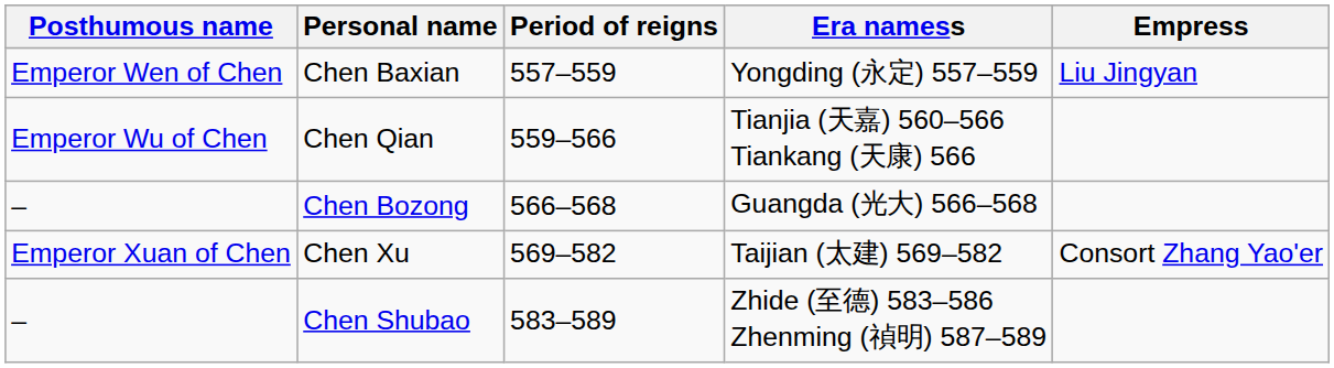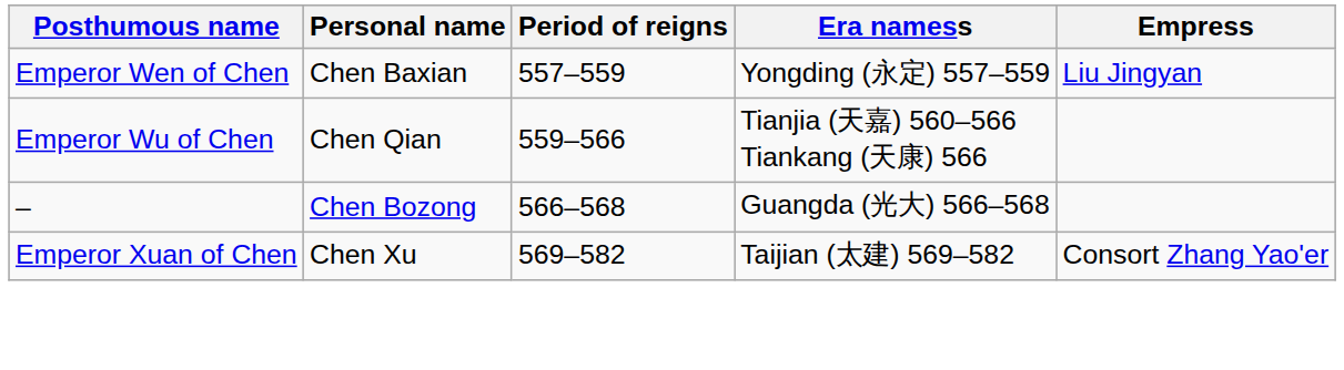- row: – | Chen Shubao | 583–589 | Zhide (至德) 583–586 Zhenming (禎明) 587–589
